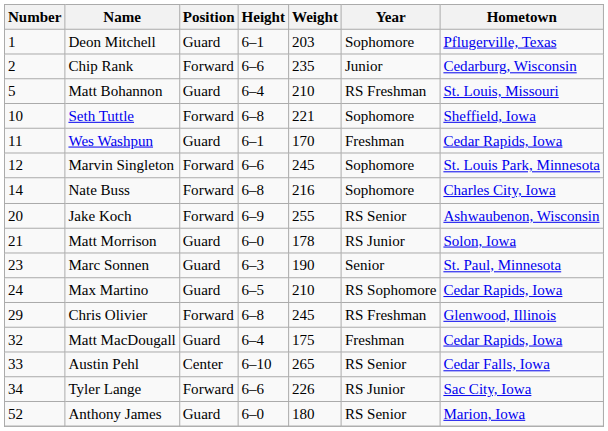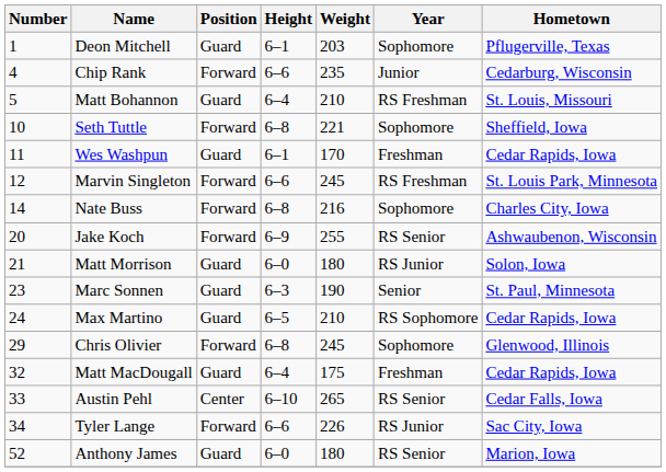Chip Rank | Number: 2 -> 4
Marvin Singleton | Year: Sophomore -> RS Freshman
Matt Morrison | Weight: 178 -> 180
Chris Olivier | Year: RS Freshman -> Sophomore
